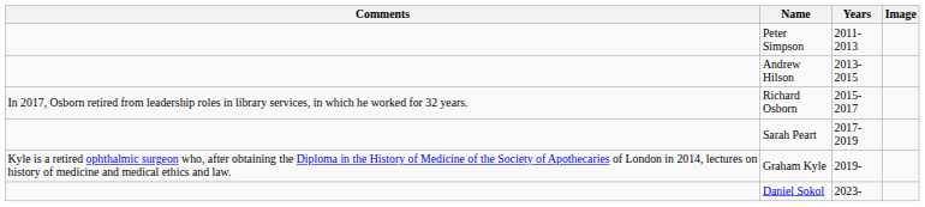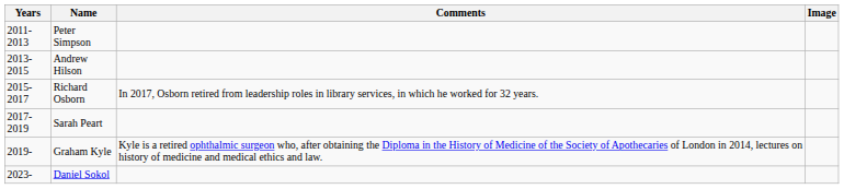columns swapped: Years <-> Comments
